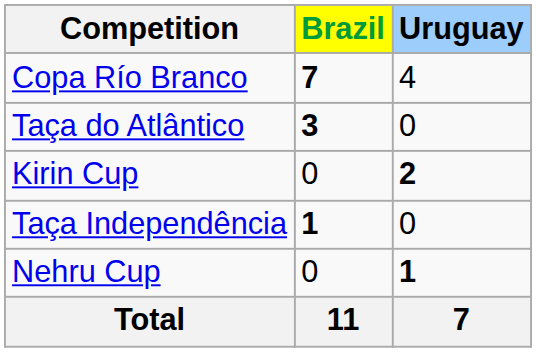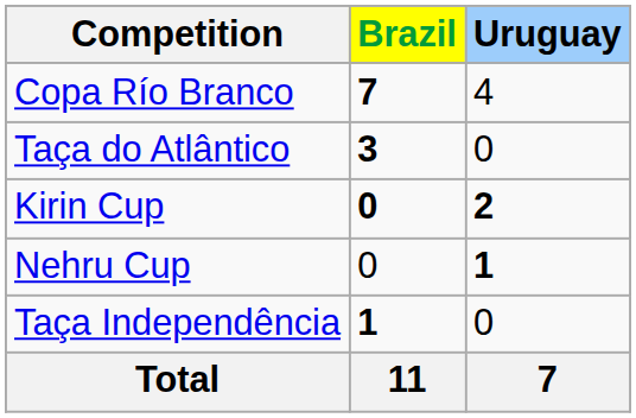Kirin Cup | Brazil: normal -> bold
rows swapped: Taça Independência <-> Nehru Cup
